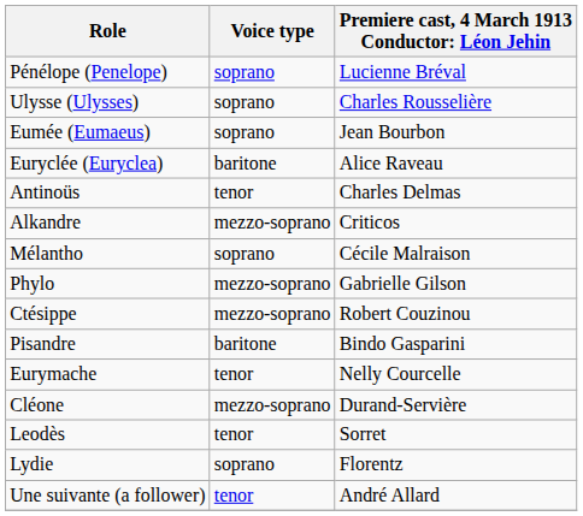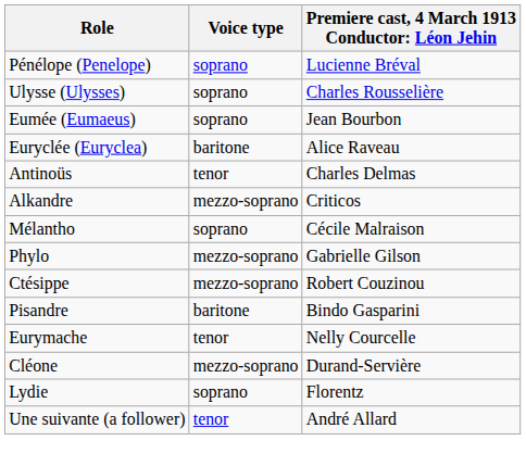- row: Leodès | tenor | Sorret
